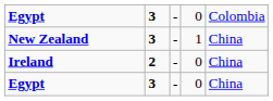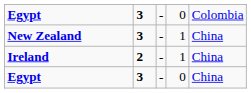Ireland | column 4: 0 -> 1
